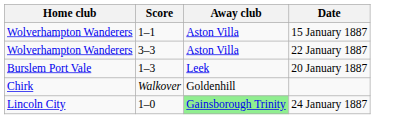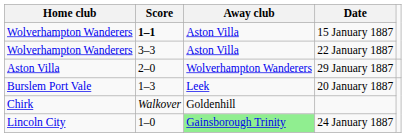15 January 1887 | Score: normal -> bold
+ row: Aston Villa | 2–0 | Wolverhampton Wanderers | 29 January 1887
